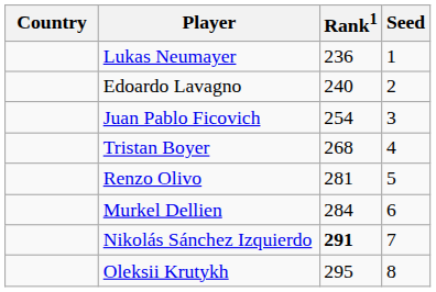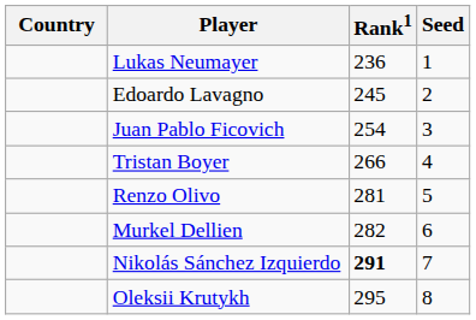Edoardo Lavagno | Rank1: 240 -> 245
Tristan Boyer | Rank1: 268 -> 266
Murkel Dellien | Rank1: 284 -> 282
